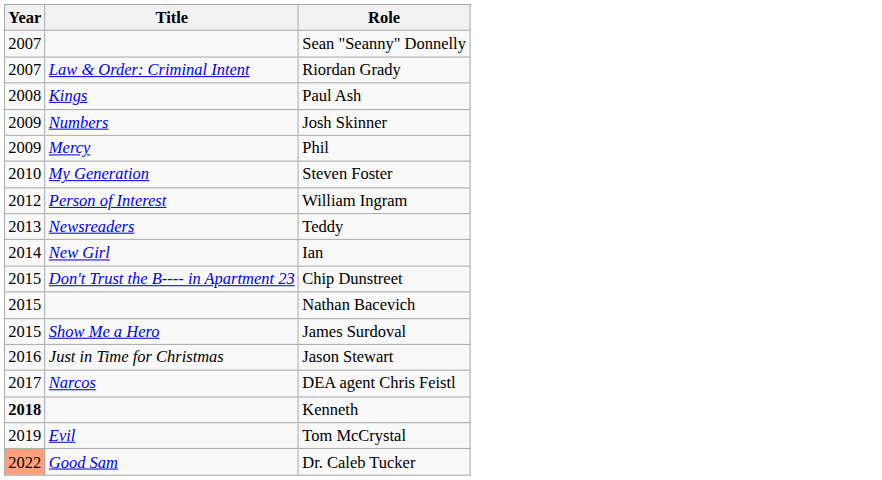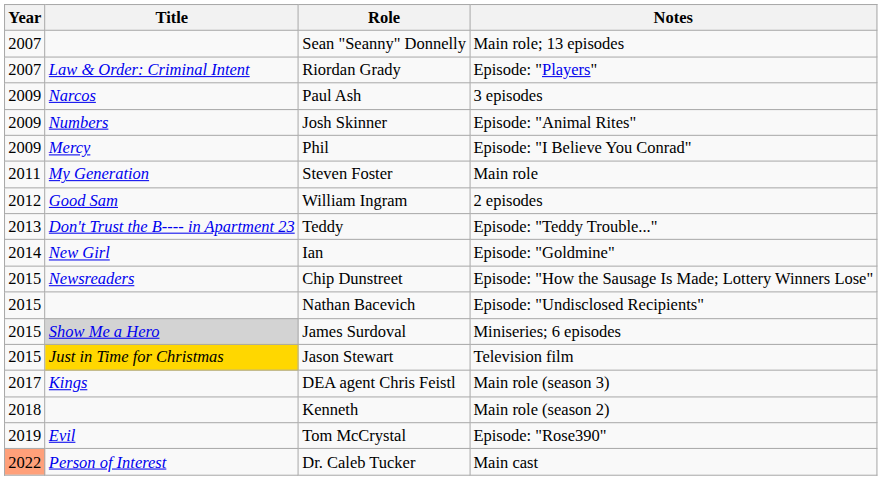+ column: Notes | Main role; 13 episodes | Episode: "Players" | 3 episodes | Episode: "Animal Rites" | Episode: "I Believe You Conrad" | Main role | 2 episodes | Episode: "Teddy Trouble..." | Episode: "Goldmine" | Episode: "How the Sausage Is Made; Lottery Winners Lose" | Episode: "Undisclosed Recipients" | Miniseries; 6 episodes | Television film | Main role (season 3) | Main role (season 2) | Episode: "Rose390" | Main cast
Paul Ash | Year: 2008 -> 2009
Paul Ash | Title: Kings -> Narcos
Steven Foster | Year: 2010 -> 2011
William Ingram | Title: Person of Interest -> Good Sam
Teddy | Title: Newsreaders -> Don't Trust the B---- in Apartment 23
Chip Dunstreet | Title: Don't Trust the B---- in Apartment 23 -> Newsreaders
James Surdoval | Title: no background -> lightgrey background
Jason Stewart | Year: 2016 -> 2015
Jason Stewart | Title: no background -> gold background
DEA agent Chris Feistl | Title: Narcos -> Kings
Kenneth | Year: bold -> normal
Dr. Caleb Tucker | Title: Good Sam -> Person of Interest
